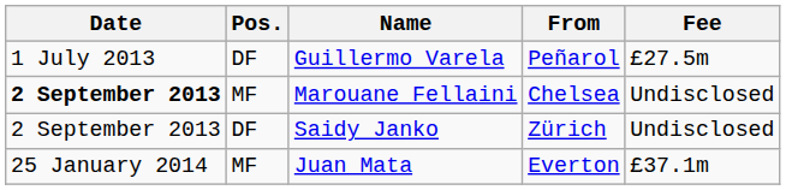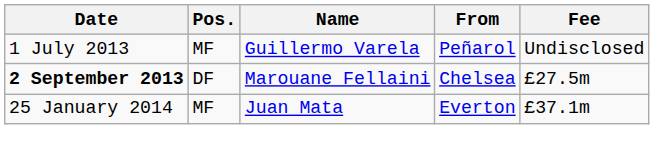Guillermo Varela | Pos.: DF -> MF
Guillermo Varela | Fee: £27.5m -> Undisclosed
Marouane Fellaini | Pos.: MF -> DF
Marouane Fellaini | Fee: Undisclosed -> £27.5m
- row: 2 September 2013 | DF | Saidy Janko | Zürich | Undisclosed
